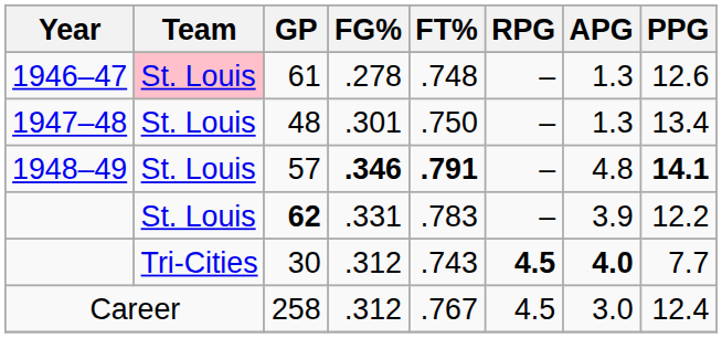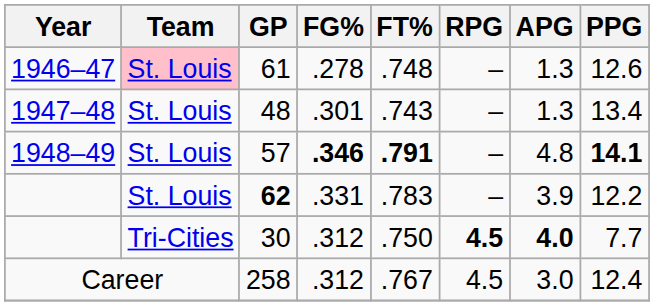48 | FT%: .750 -> .743
30 | FT%: .743 -> .750
